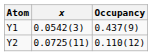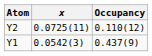rows swapped: Y1 <-> Y2
